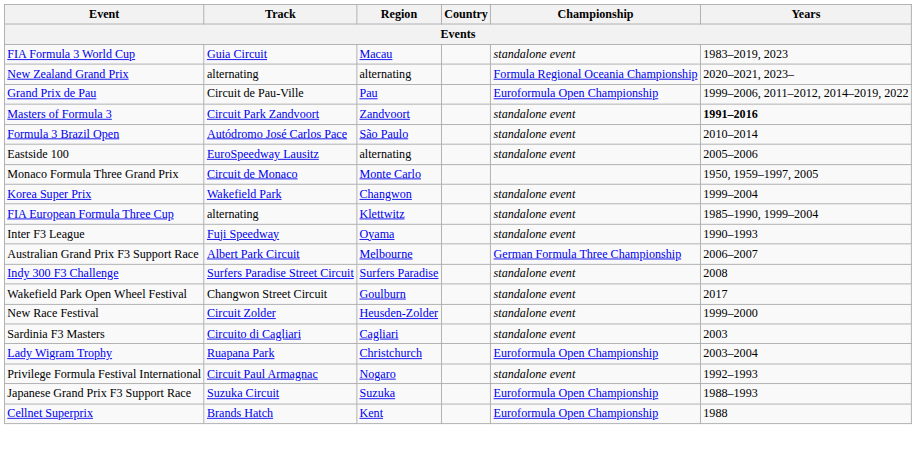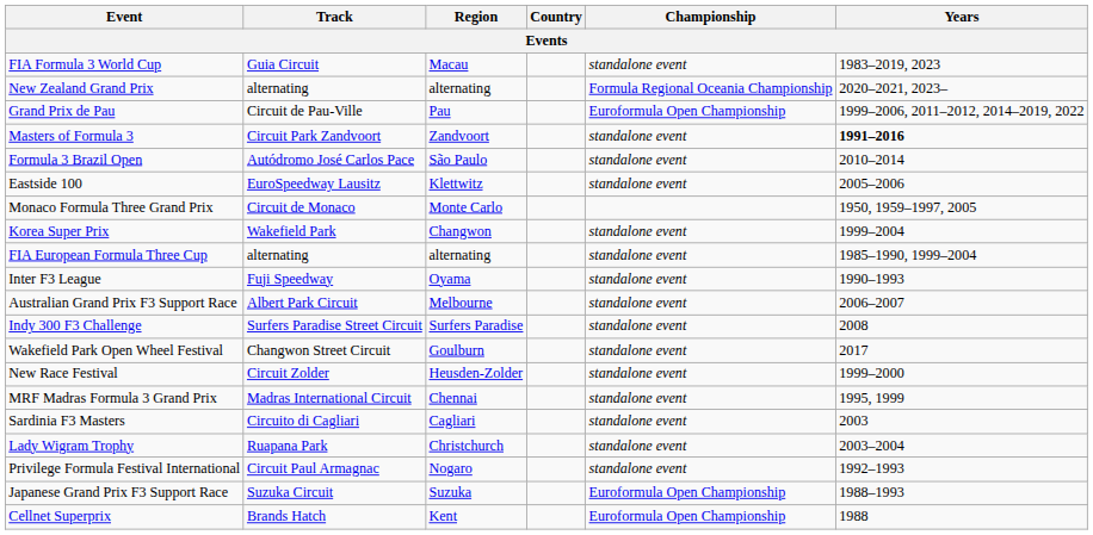Eastside 100 | Region: alternating -> Klettwitz
FIA European Formula Three Cup | Region: Klettwitz -> alternating
Australian Grand Prix F3 Support Race | Championship: German Formula Three Championship -> standalone event
+ row: MRF Madras Formula 3 Grand Prix | Madras International Circuit | Chennai | standalone event | 1995, 1999
Lady Wigram Trophy | Championship: Euroformula Open Championship -> standalone event
